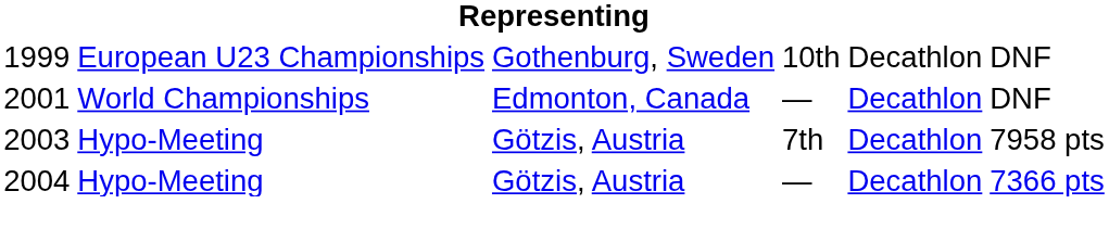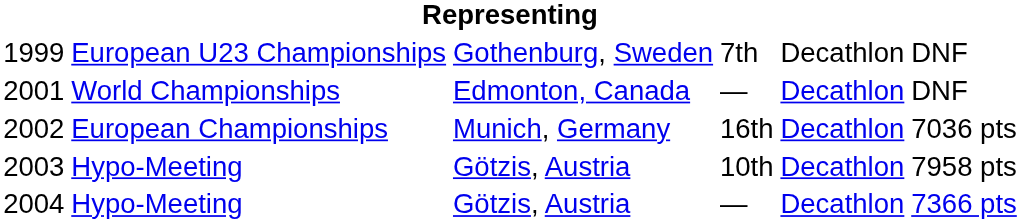1999 | column 4: 10th -> 7th
+ row: 2002 | European Championships | Munich, Germany | 16th | Decathlon | 7036 pts
2003 | column 4: 7th -> 10th
